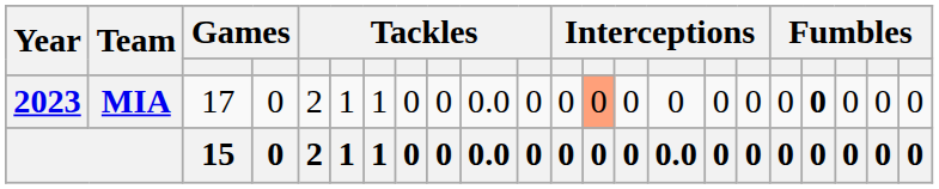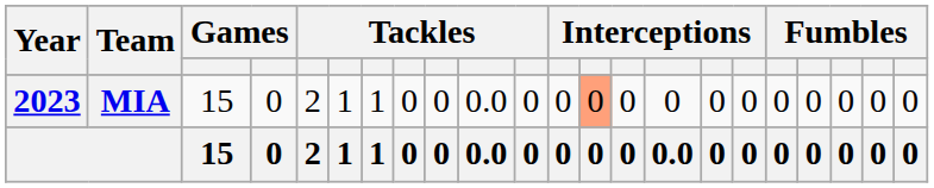MIA | column 3: 17 -> 15
MIA | column 19: bold -> normal
